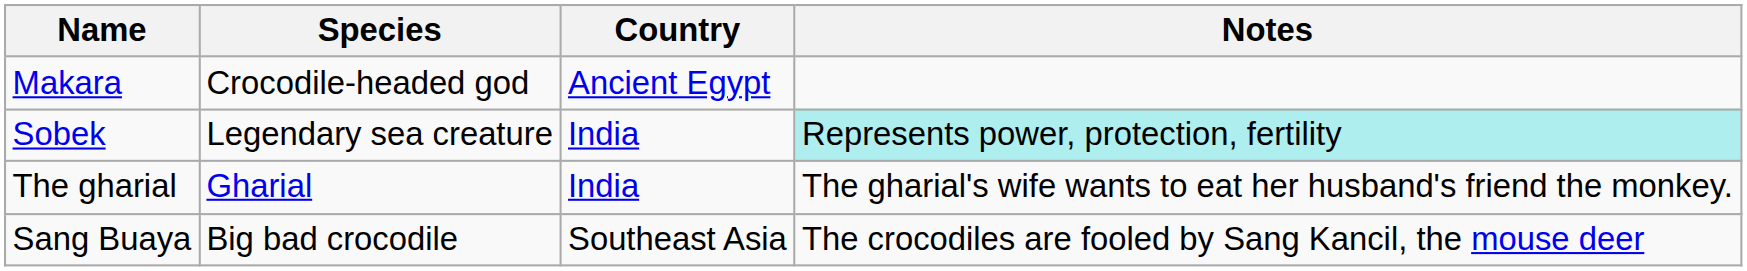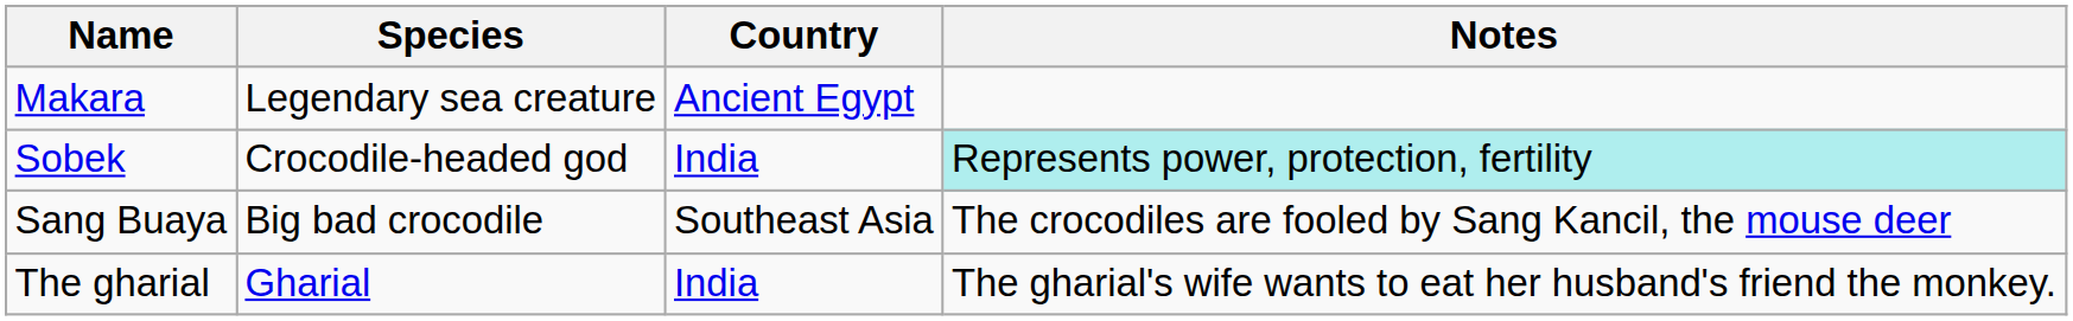Makara | Species: Crocodile-headed god -> Legendary sea creature
Sobek | Species: Legendary sea creature -> Crocodile-headed god
rows swapped: The gharial <-> Sang Buaya
